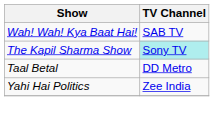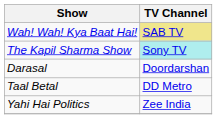Wah! Wah! Kya Baat Hai! | TV Channel: no background -> khaki background
+ row: Darasal | Doordarshan
